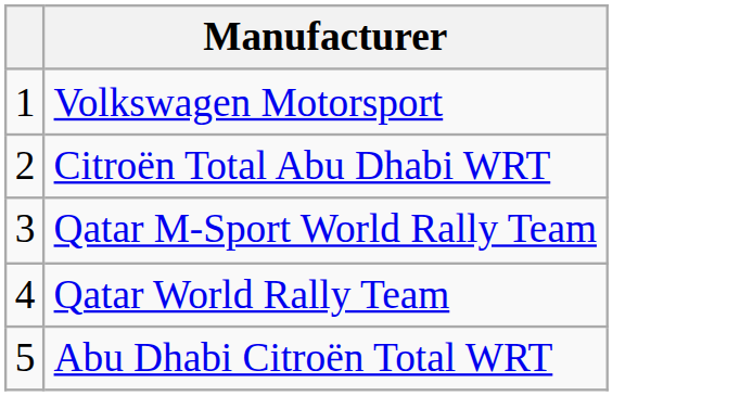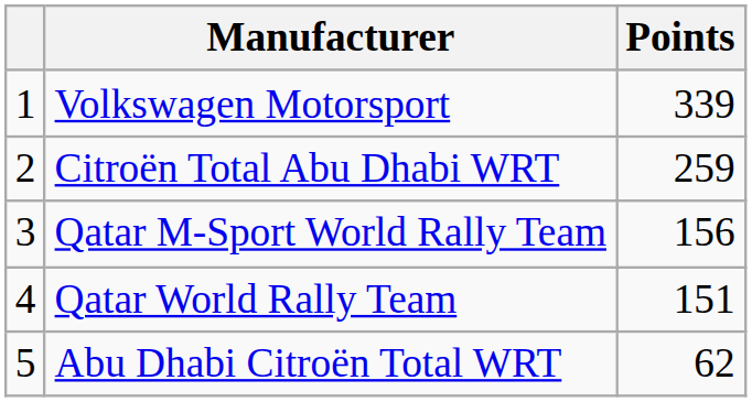+ column: Points | 339 | 259 | 156 | 151 | 62
